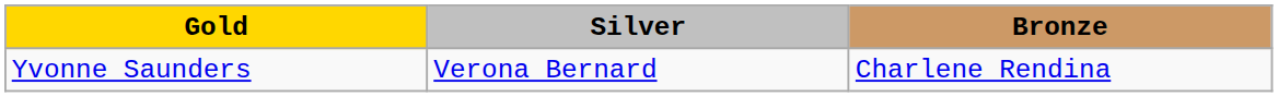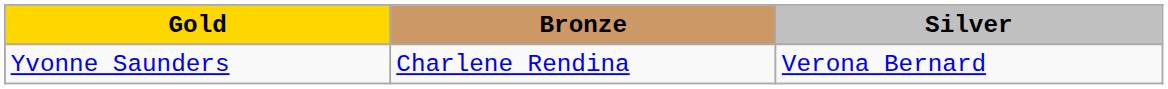columns swapped: Silver <-> Bronze
